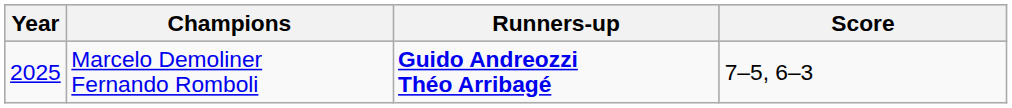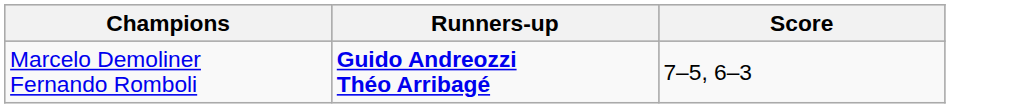- column: Year | 2025
